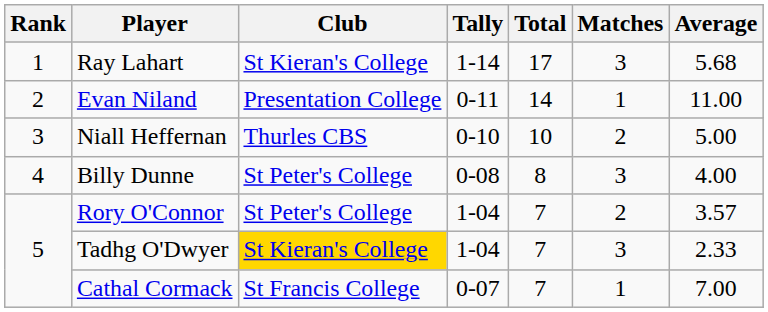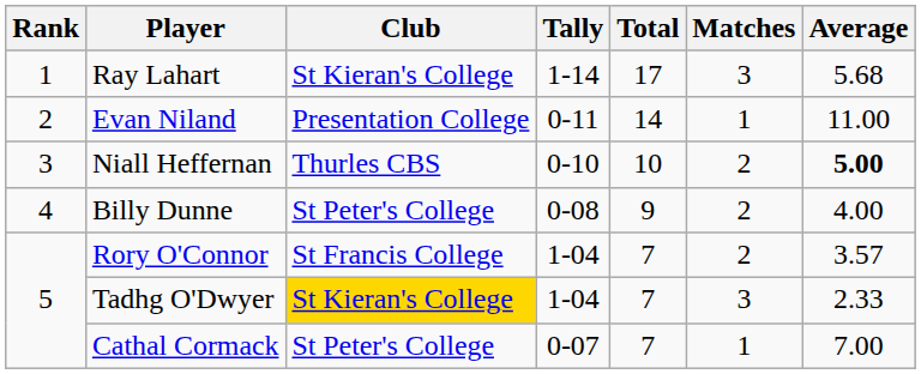Niall Heffernan | Average: normal -> bold
Billy Dunne | Total: 8 -> 9
Billy Dunne | Matches: 3 -> 2
Rory O'Connor | Club: St Peter's College -> St Francis College
Cathal Cormack | Club: St Francis College -> St Peter's College
